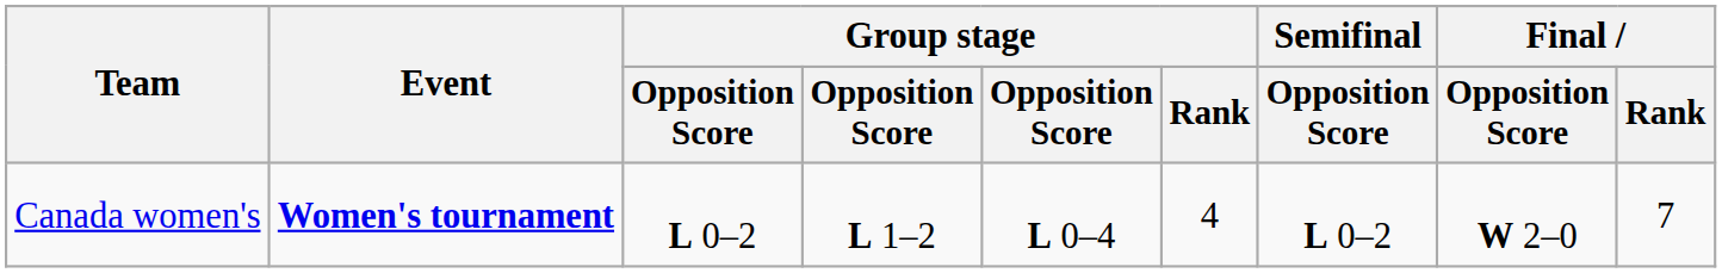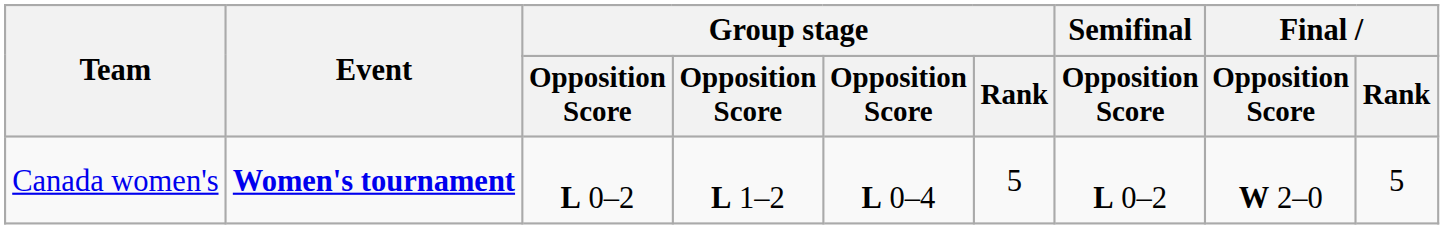Canada women's | Group stage / Rank: 4 -> 5
Canada women's | Final / Rank: 7 -> 5
